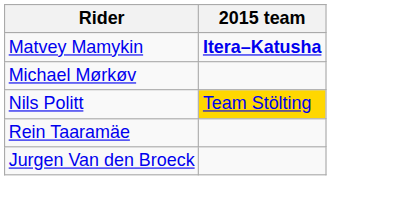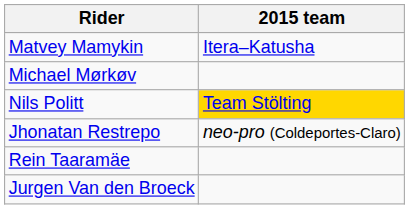Matvey Mamykin | 2015 team: bold -> normal
+ row: Jhonatan Restrepo | neo-pro (Coldeportes-Claro)
